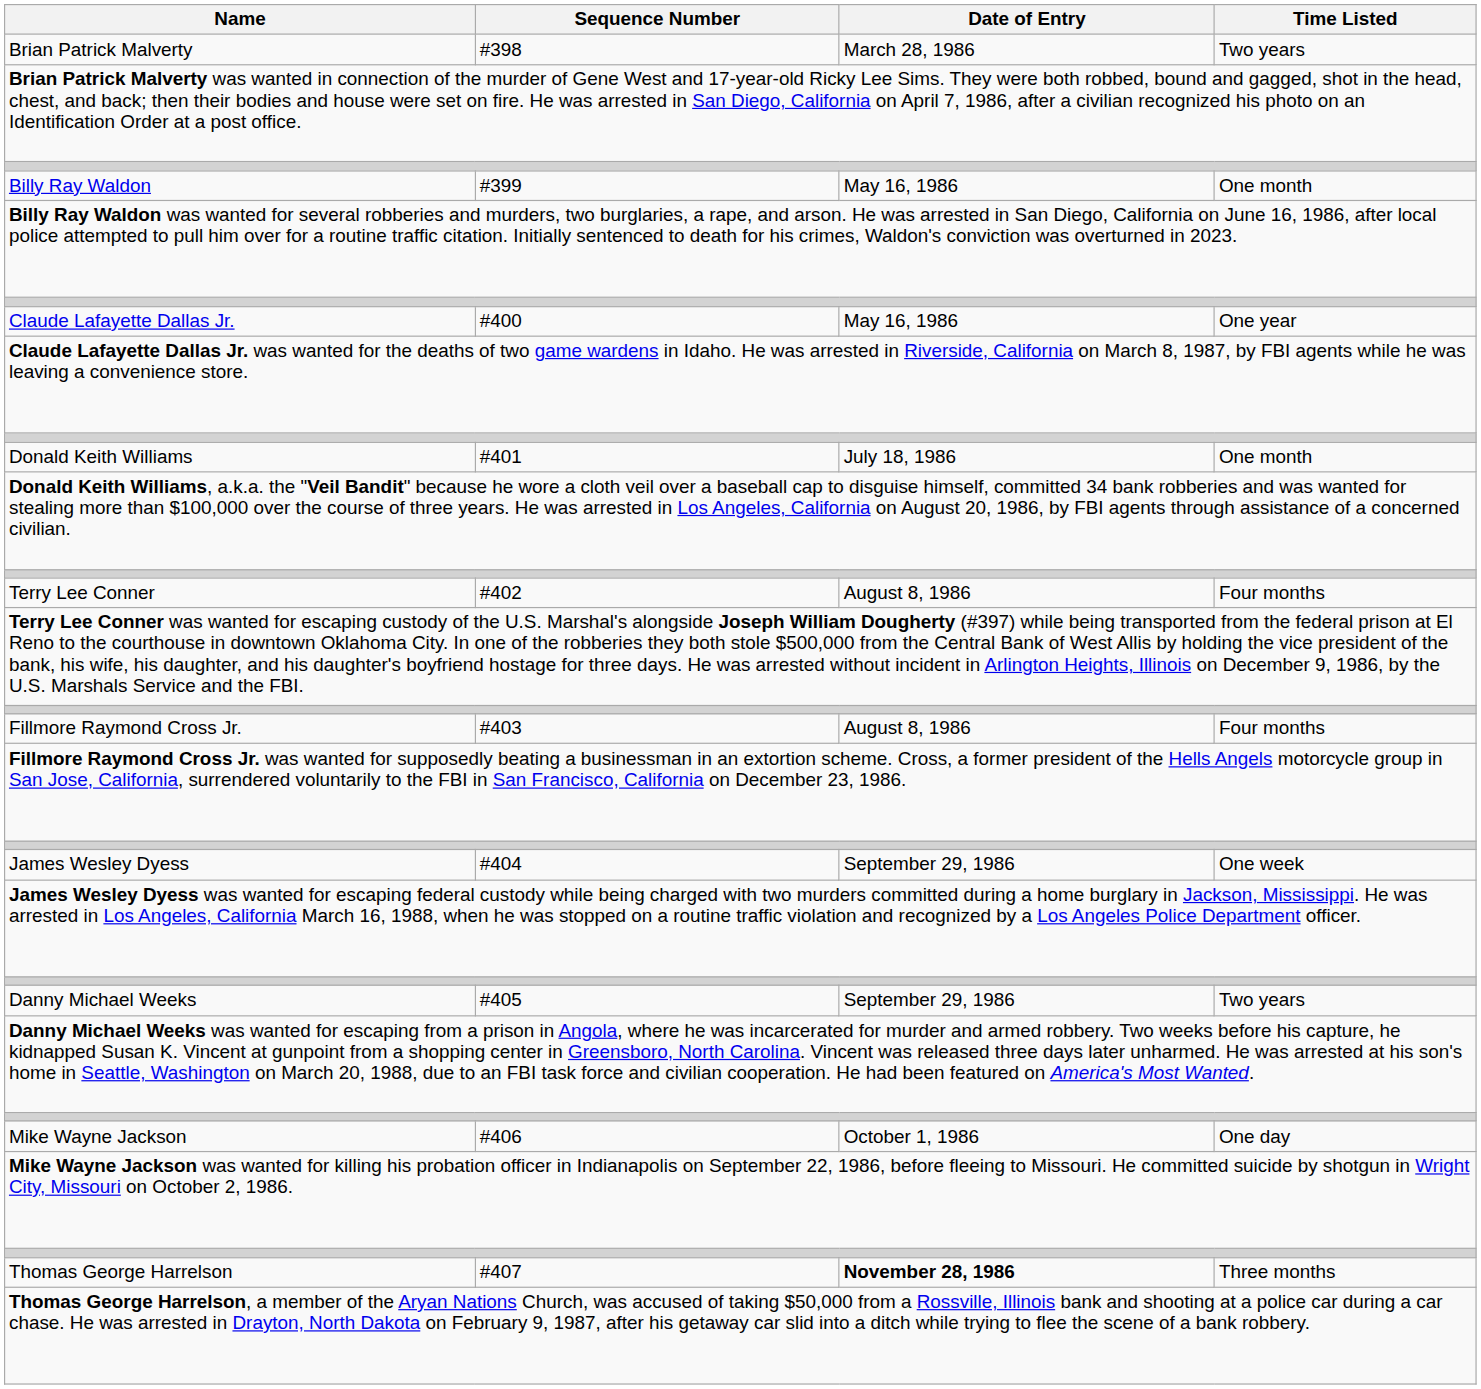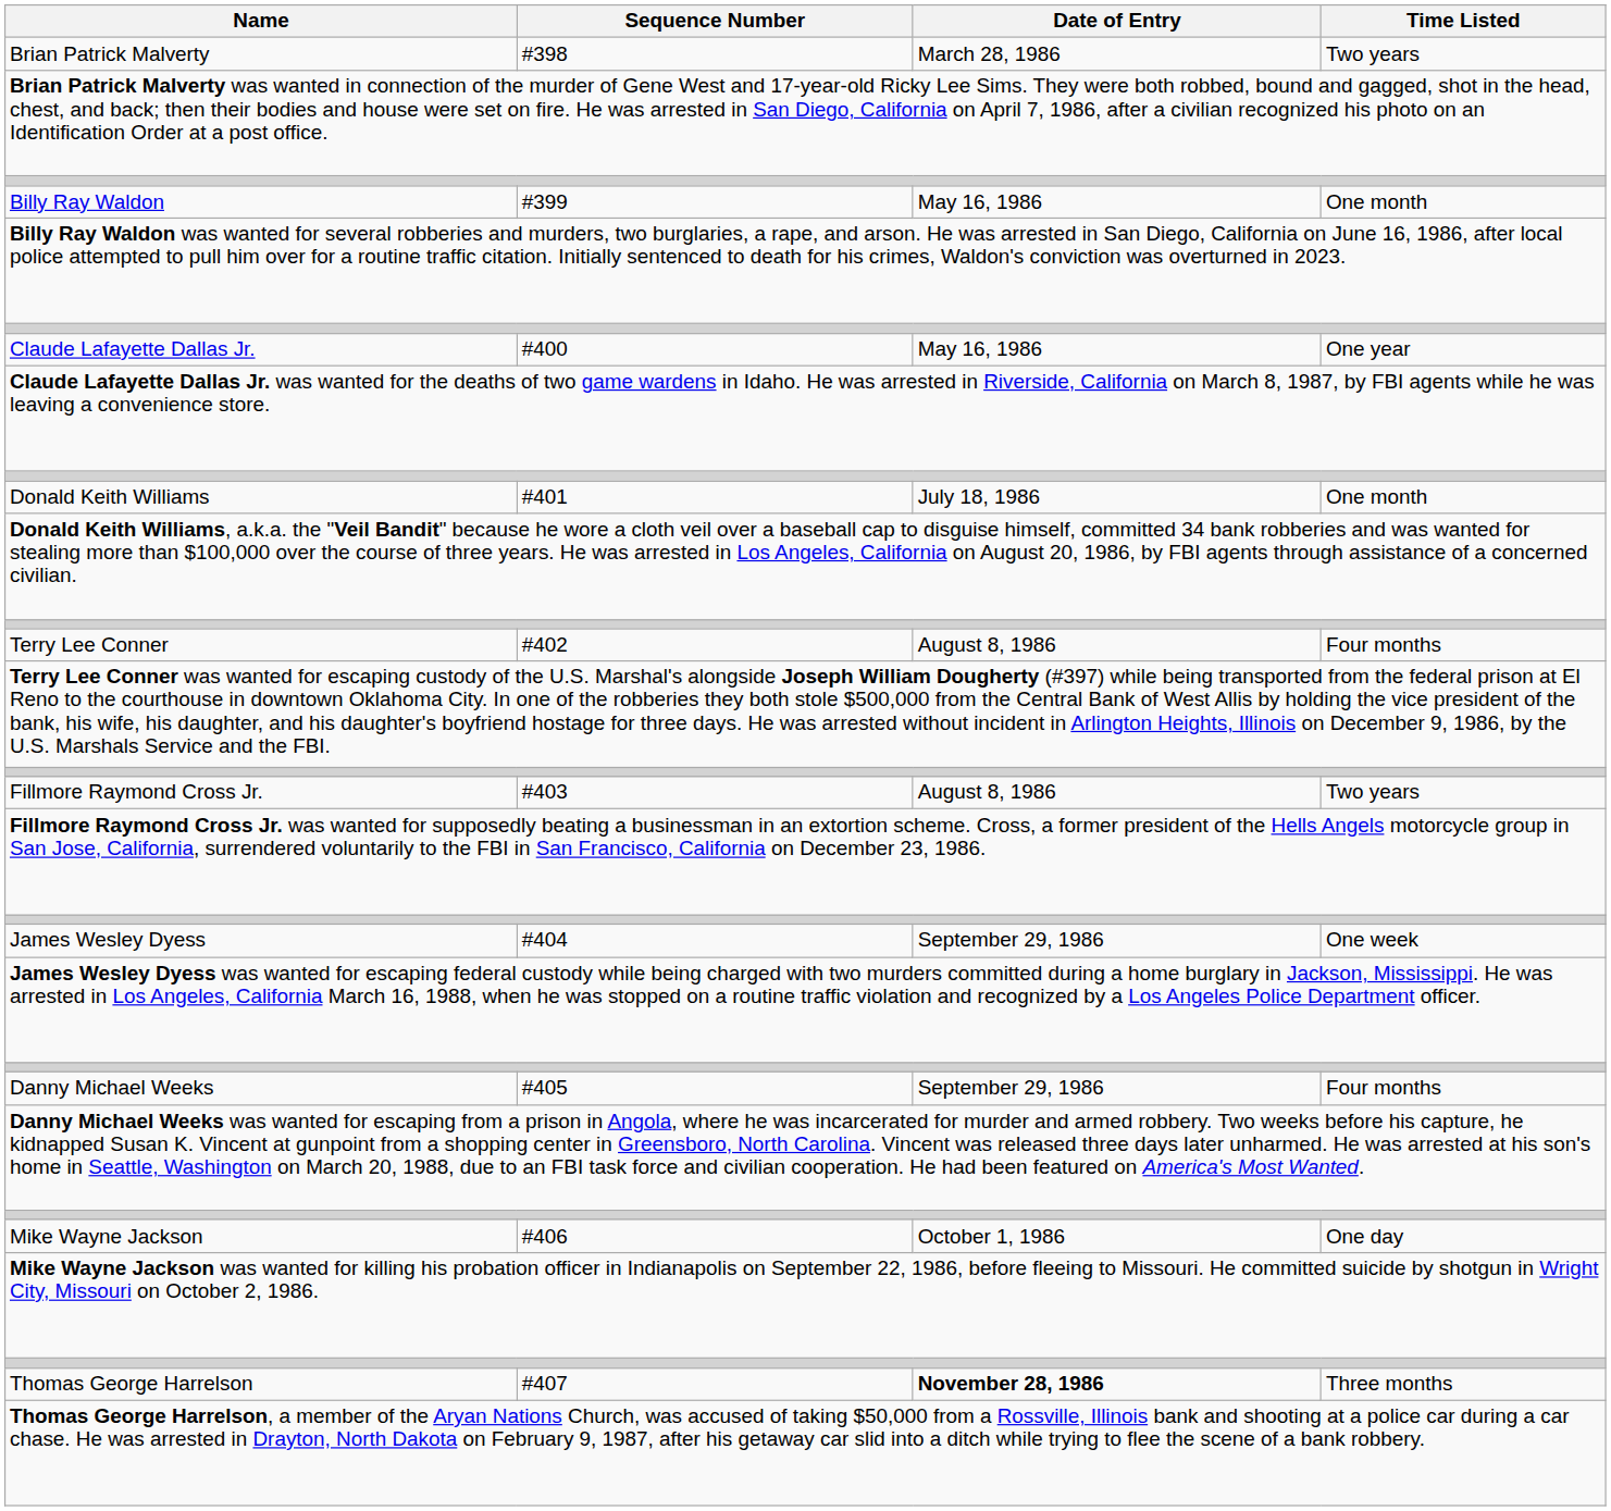Fillmore Raymond Cross Jr. | Time Listed: Four months -> Two years
Danny Michael Weeks | Time Listed: Two years -> Four months
